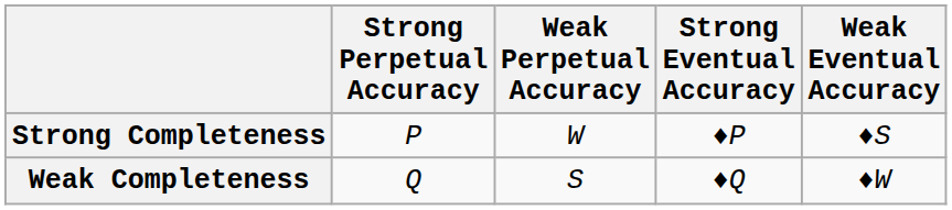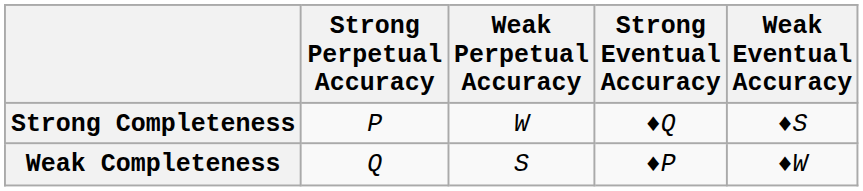Strong Completeness | Strong Eventual Accuracy: ♦P -> ♦Q
Weak Completeness | Strong Eventual Accuracy: ♦Q -> ♦P
